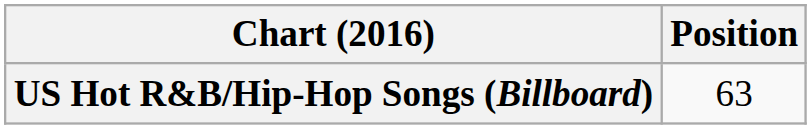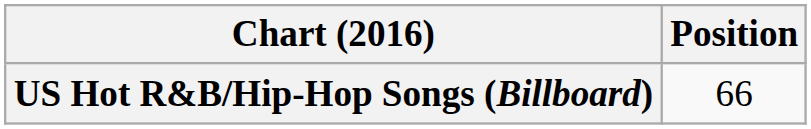US Hot R&B/Hip-Hop Songs (Billboard) | Position: 63 -> 66
